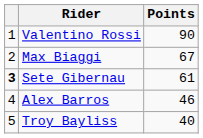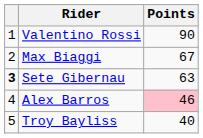Sete Gibernau | Points: 61 -> 63
Alex Barros | Points: no background -> pink background
